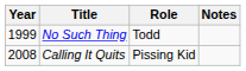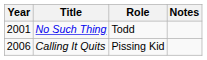No Such Thing | Year: 1999 -> 2001
Calling It Quits | Year: 2008 -> 2006
